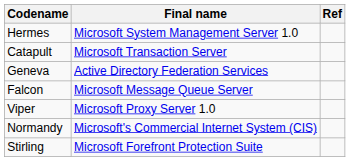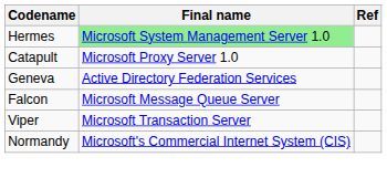Hermes | Final name: no background -> lightgreen background
Catapult | Final name: Microsoft Transaction Server -> Microsoft Proxy Server 1.0
Viper | Final name: Microsoft Proxy Server 1.0 -> Microsoft Transaction Server
- row: Stirling | Microsoft Forefront Protection Suite
